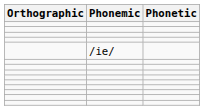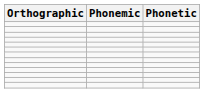- row: /ie/
